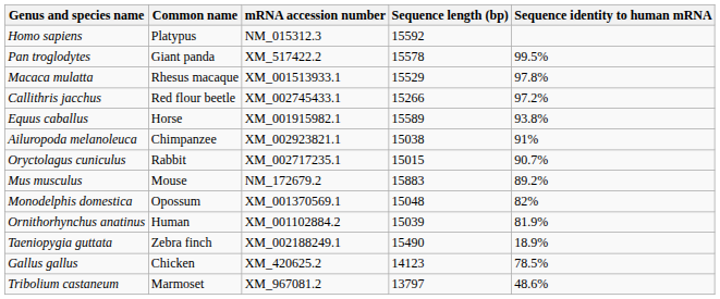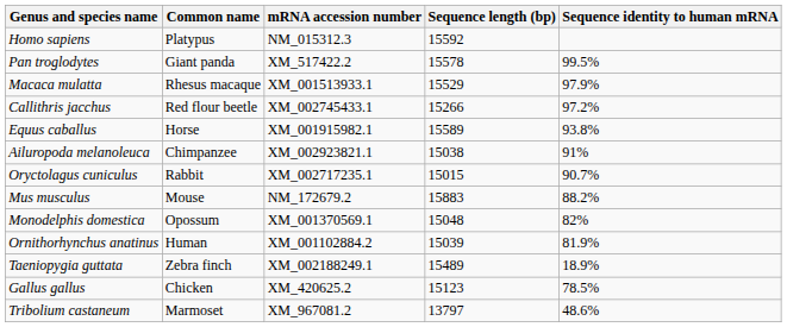Macaca mulatta | Sequence identity to human mRNA: 97.8% -> 97.9%
Mus musculus | Sequence identity to human mRNA: 89.2% -> 88.2%
Taeniopygia guttata | Sequence length (bp): 15490 -> 15489
Gallus gallus | Sequence length (bp): 14123 -> 15123
